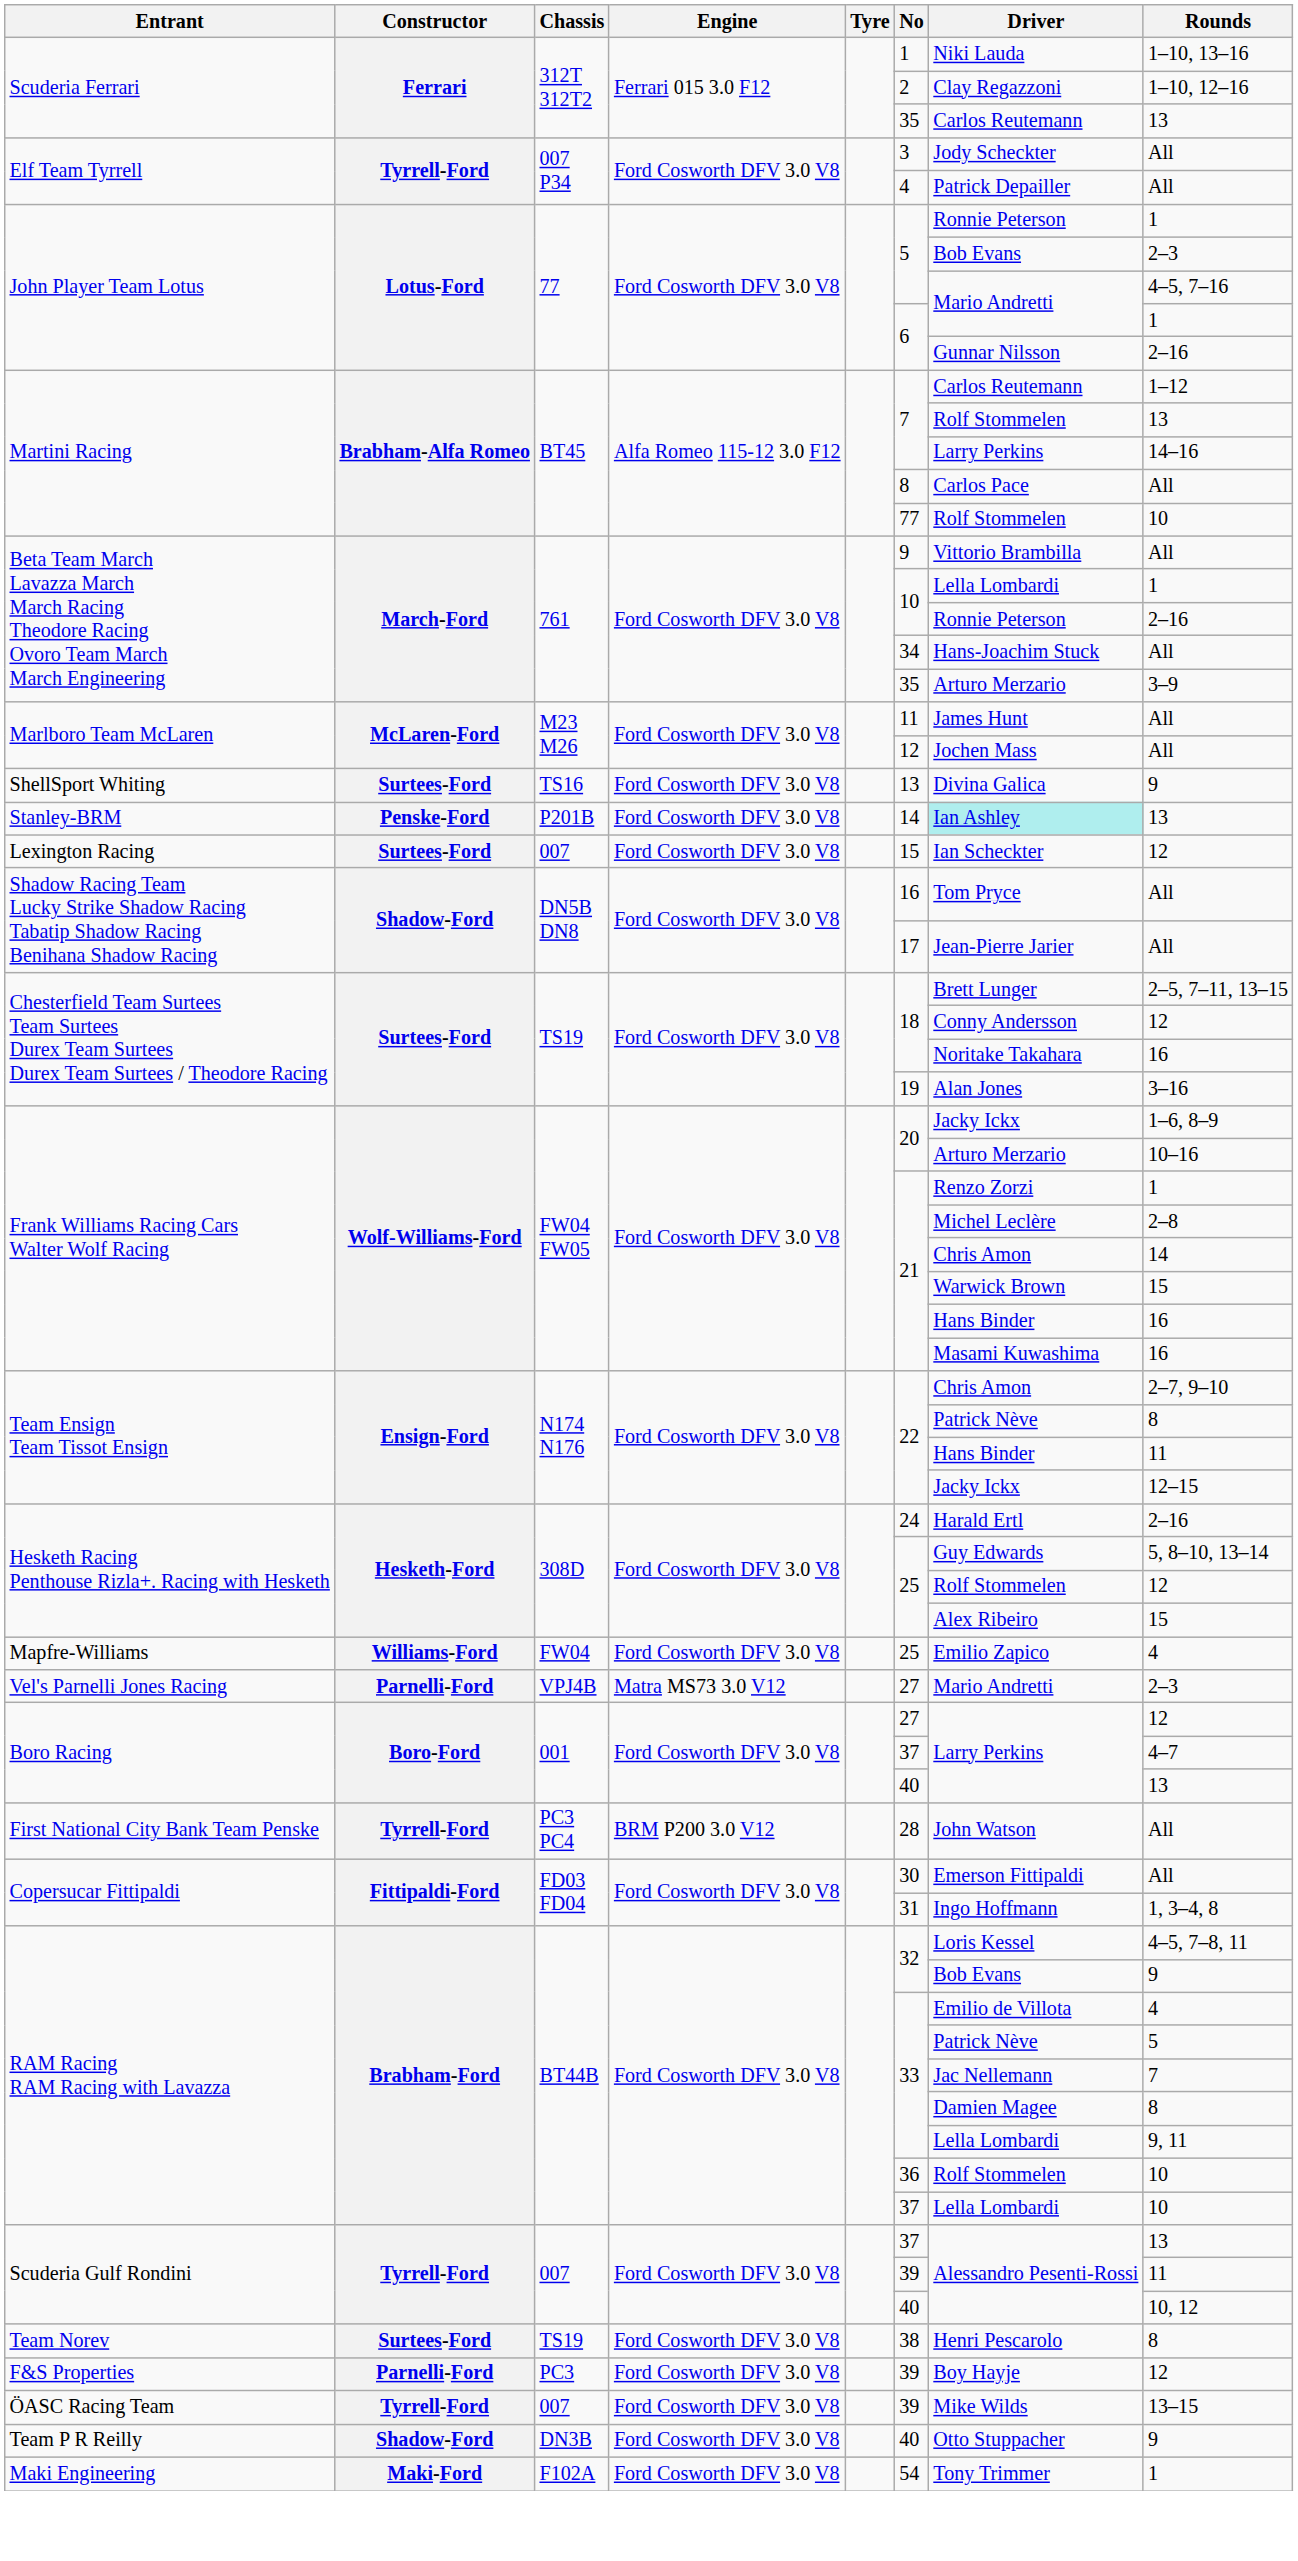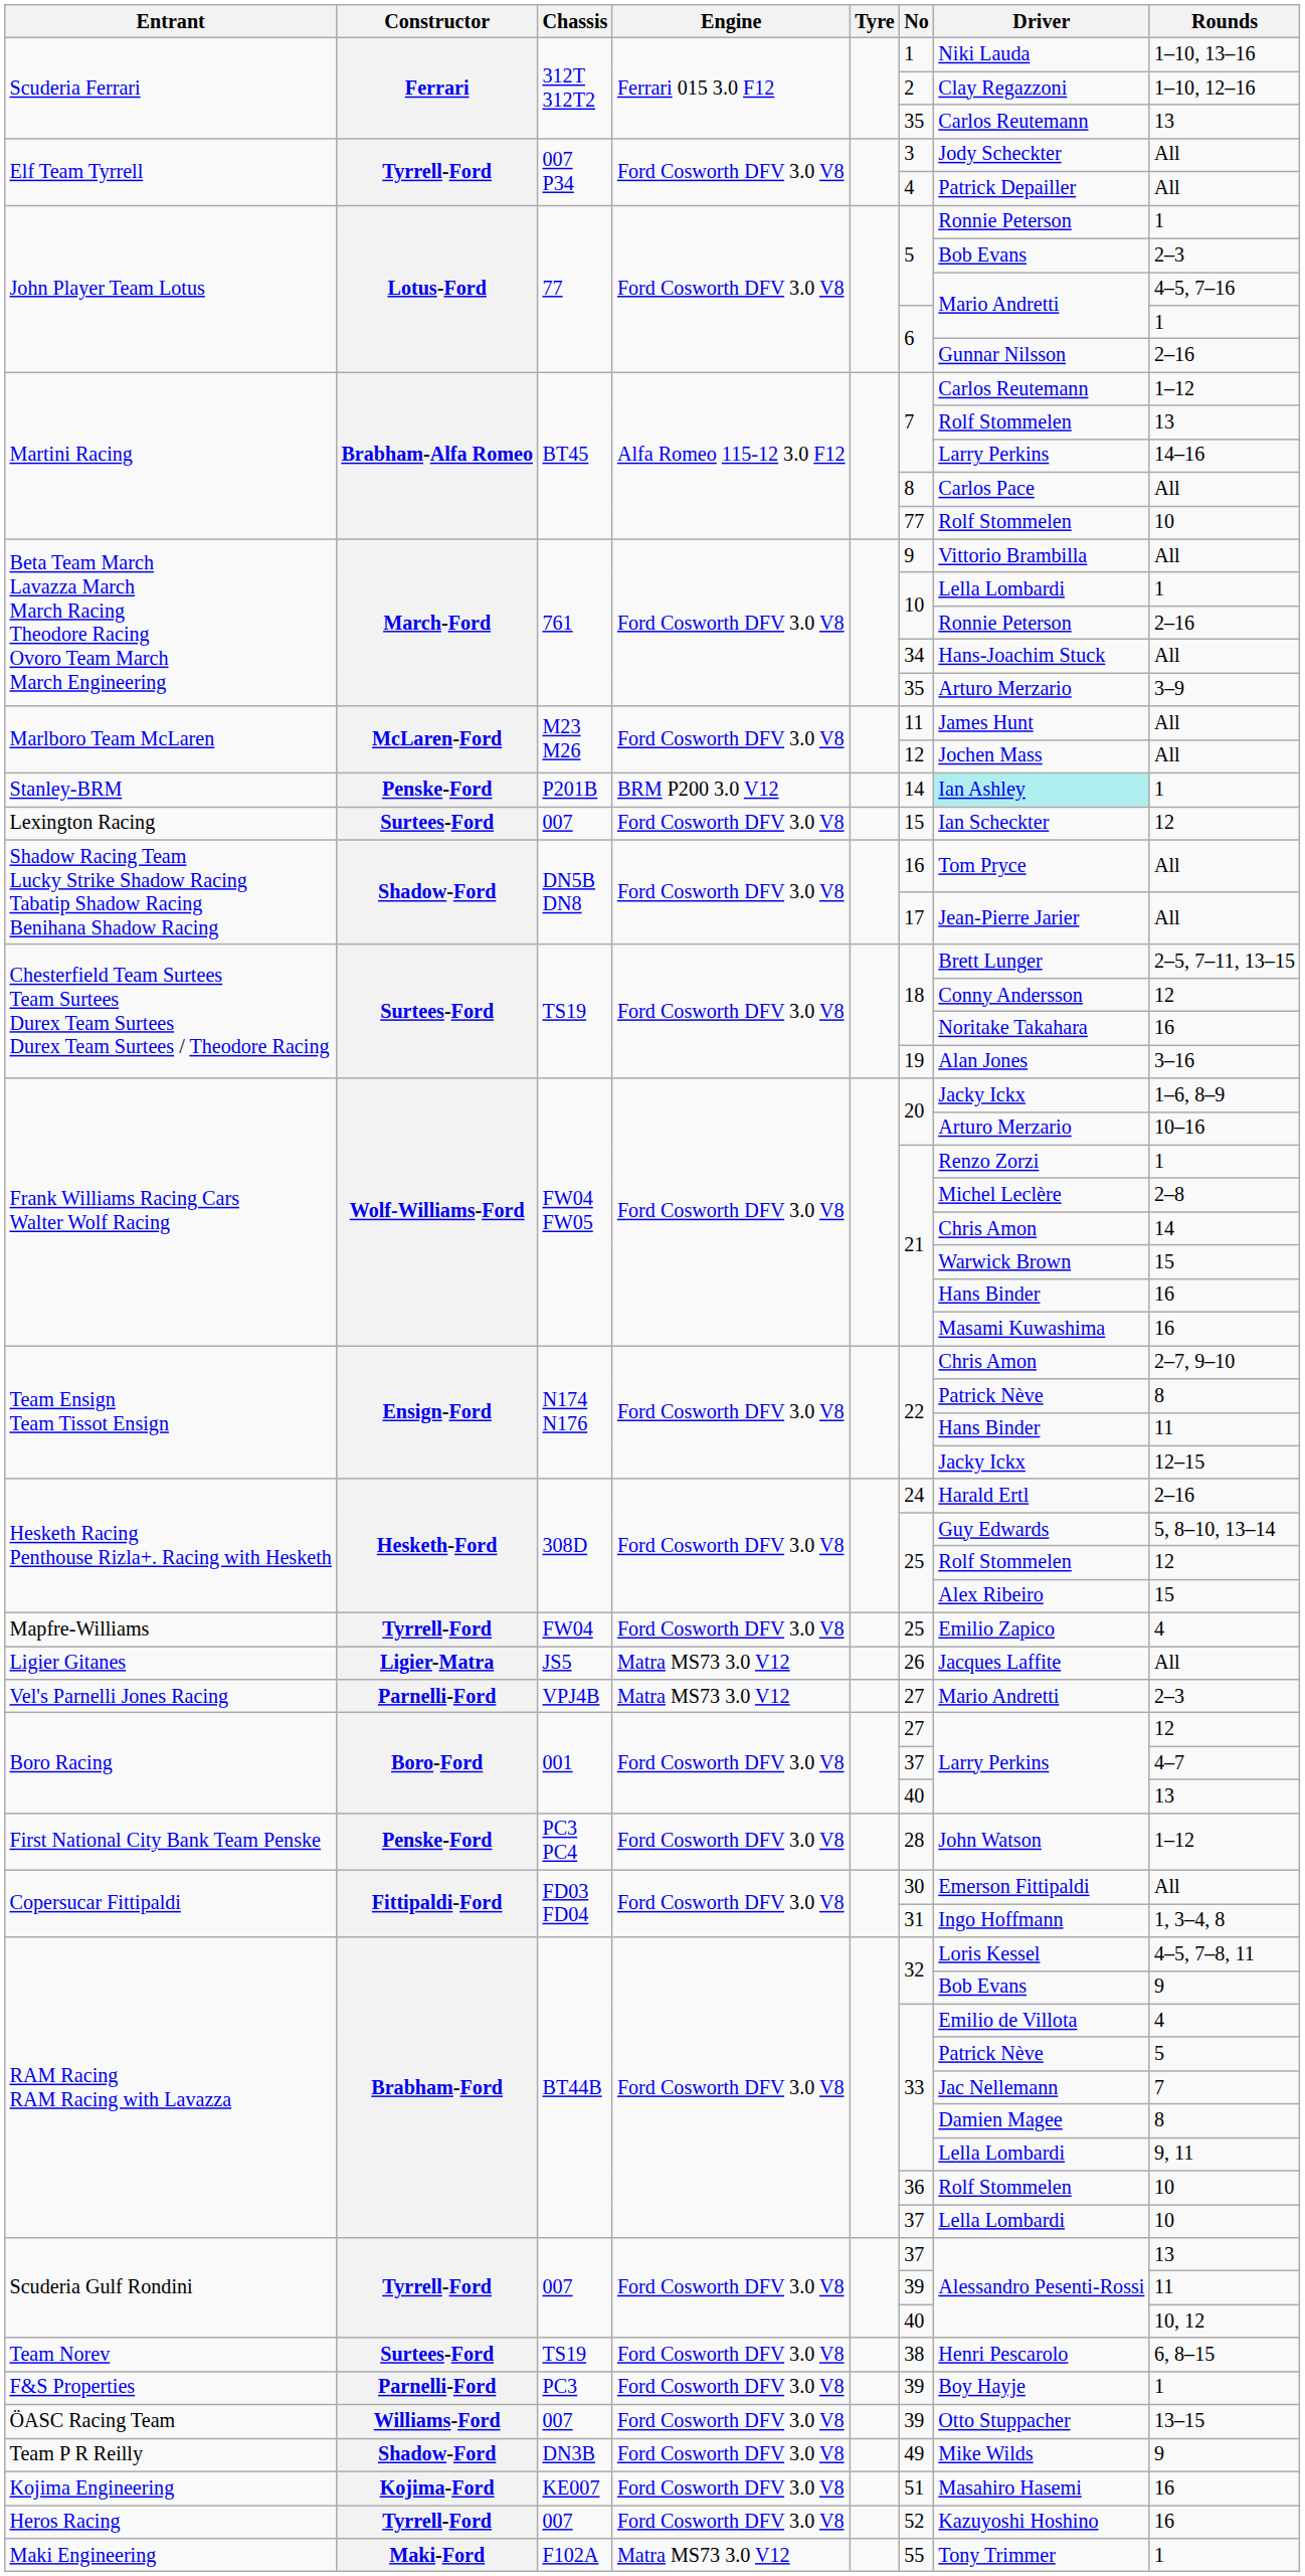- row: ShellSport Whiting | Surtees-Ford | TS16 | Ford Cosworth DFV 3.0 V8 | 13 | Divina Galica | 9
Stanley-BRM | Engine: Ford Cosworth DFV 3.0 V8 -> BRM P200 3.0 V12
Stanley-BRM | Rounds: 13 -> 1
Mapfre-Williams | Constructor: Williams-Ford -> Tyrrell-Ford
+ row: Ligier Gitanes | Ligier-Matra | JS5 | Matra MS73 3.0 V12 | 26 | Jacques Laffite | All
First National City Bank Team Penske | Constructor: Tyrrell-Ford -> Penske-Ford
First National City Bank Team Penske | Engine: BRM P200 3.0 V12 -> Ford Cosworth DFV 3.0 V8
First National City Bank Team Penske | Rounds: All -> 1–12
Team Norev | Rounds: 8 -> 6, 8–15
F&S Properties | Rounds: 12 -> 1
ÖASC Racing Team | Constructor: Tyrrell-Ford -> Williams-Ford
ÖASC Racing Team | Driver: Mike Wilds -> Otto Stuppacher
Team P R Reilly | No: 40 -> 49
Team P R Reilly | Driver: Otto Stuppacher -> Mike Wilds
+ row: Kojima Engineering | Kojima-Ford | KE007 | Ford Cosworth DFV 3.0 V8 | 51 | Masahiro Hasemi | 16
+ row: Heros Racing | Tyrrell-Ford | 007 | Ford Cosworth DFV 3.0 V8 | 52 | Kazuyoshi Hoshino | 16
Maki Engineering | Engine: Ford Cosworth DFV 3.0 V8 -> Matra MS73 3.0 V12
Maki Engineering | No: 54 -> 55
